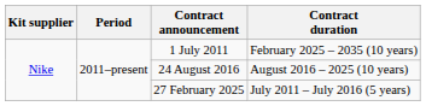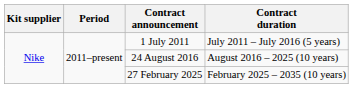1 July 2011 | Contract duration: February 2025 – 2035 (10 years) -> July 2011 – July 2016 (5 years)
27 February 2025 | Contract duration: July 2011 – July 2016 (5 years) -> February 2025 – 2035 (10 years)
